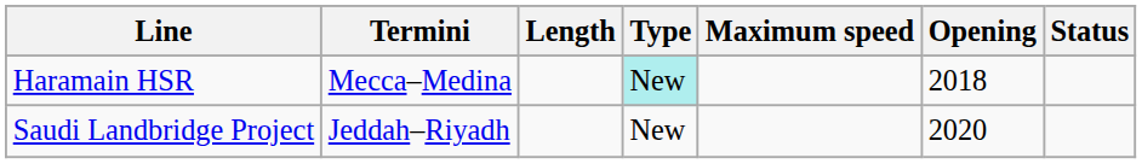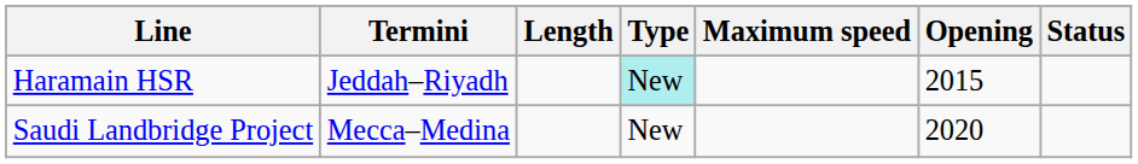Haramain HSR | Termini: Mecca–Medina -> Jeddah–Riyadh
Haramain HSR | Opening: 2018 -> 2015
Saudi Landbridge Project | Termini: Jeddah–Riyadh -> Mecca–Medina
